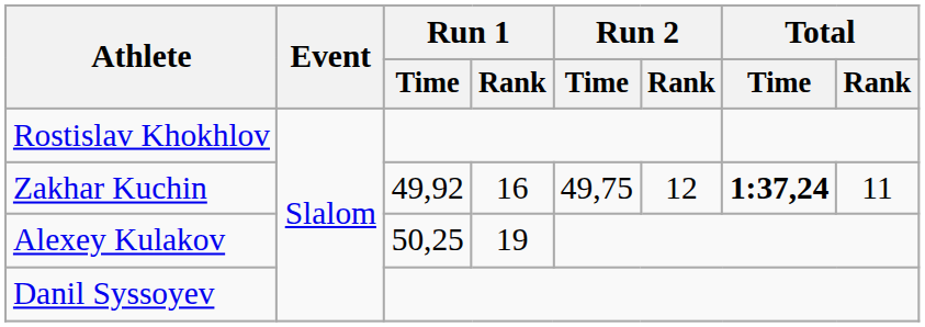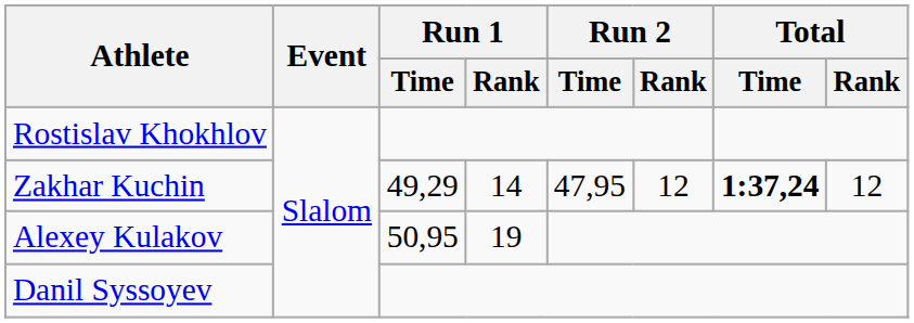Zakhar Kuchin | Run 1 / Time: 49,92 -> 49,29
Zakhar Kuchin | Run 1 / Rank: 16 -> 14
Zakhar Kuchin | Run 2 / Time: 49,75 -> 47,95
Zakhar Kuchin | Total / Rank: 11 -> 12
Alexey Kulakov | Run 1 / Time: 50,25 -> 50,95
